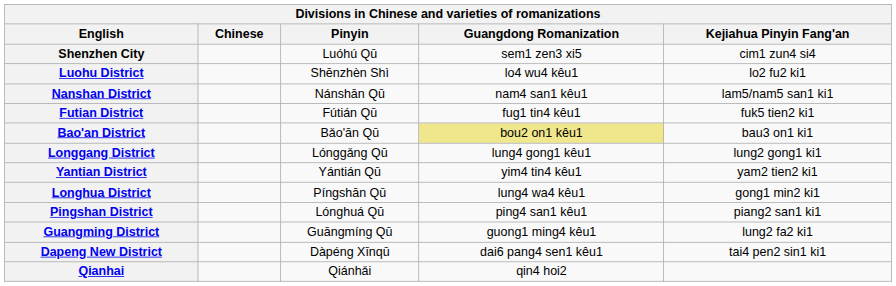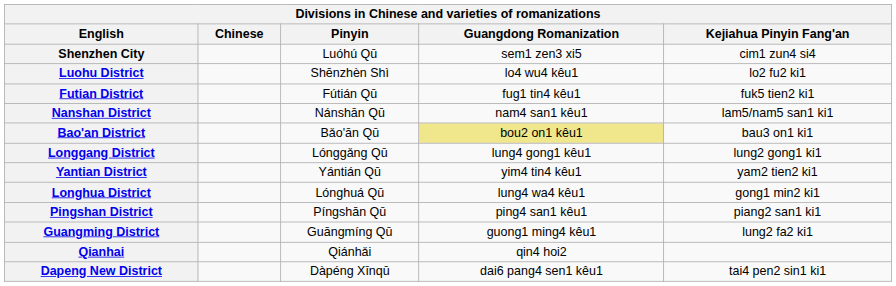rows swapped: Futian District <-> Nanshan District
Longhua District | Pinyin: Píngshān Qū -> Lónghuá Qū
Pingshan District | Pinyin: Lónghuá Qū -> Píngshān Qū
rows swapped: Dapeng New District <-> Qianhai
